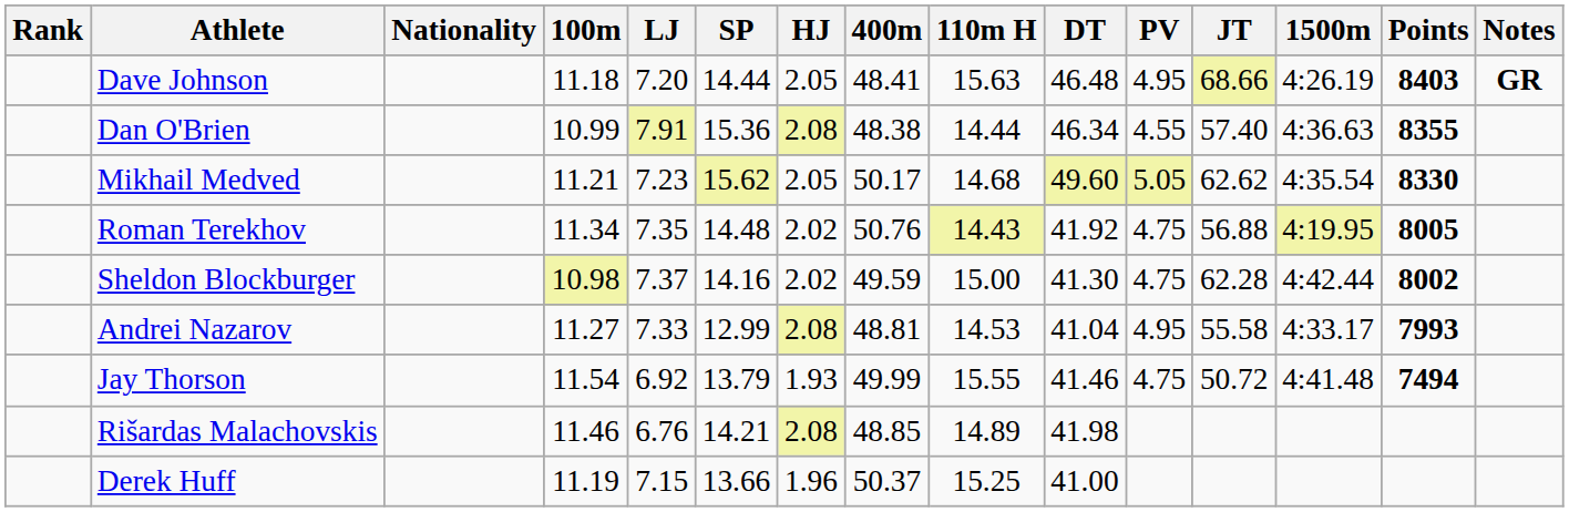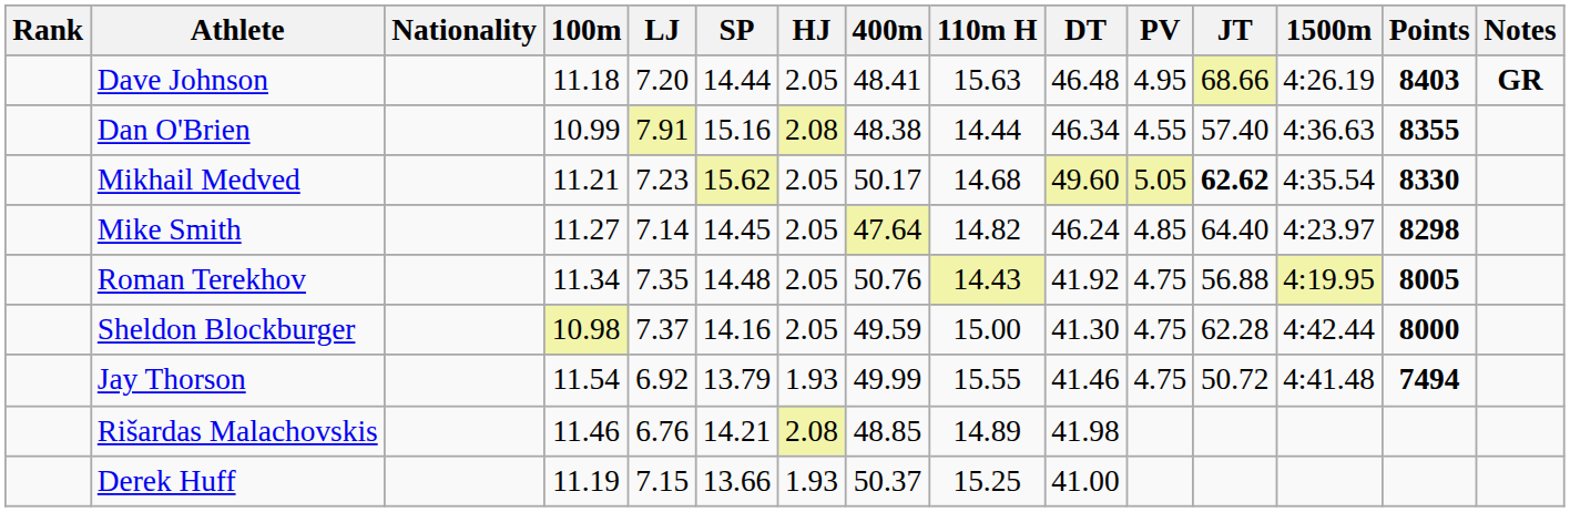Dan O'Brien | SP: 15.36 -> 15.16
Mikhail Medved | JT: normal -> bold
+ row: Mike Smith | 11.27 | 7.14 | 14.45 | 2.05 | 47.64 | 14.82 | 46.24 | 4.85 | 64.40 | 4:23.97 | 8298
Roman Terekhov | HJ: 2.02 -> 2.05
Sheldon Blockburger | HJ: 2.02 -> 2.05
Sheldon Blockburger | Points: 8002 -> 8000
- row: Andrei Nazarov | 11.27 | 7.33 | 12.99 | 2.08 | 48.81 | 14.53 | 41.04 | 4.95 | 55.58 | 4:33.17 | 7993
Derek Huff | HJ: 1.96 -> 1.93
